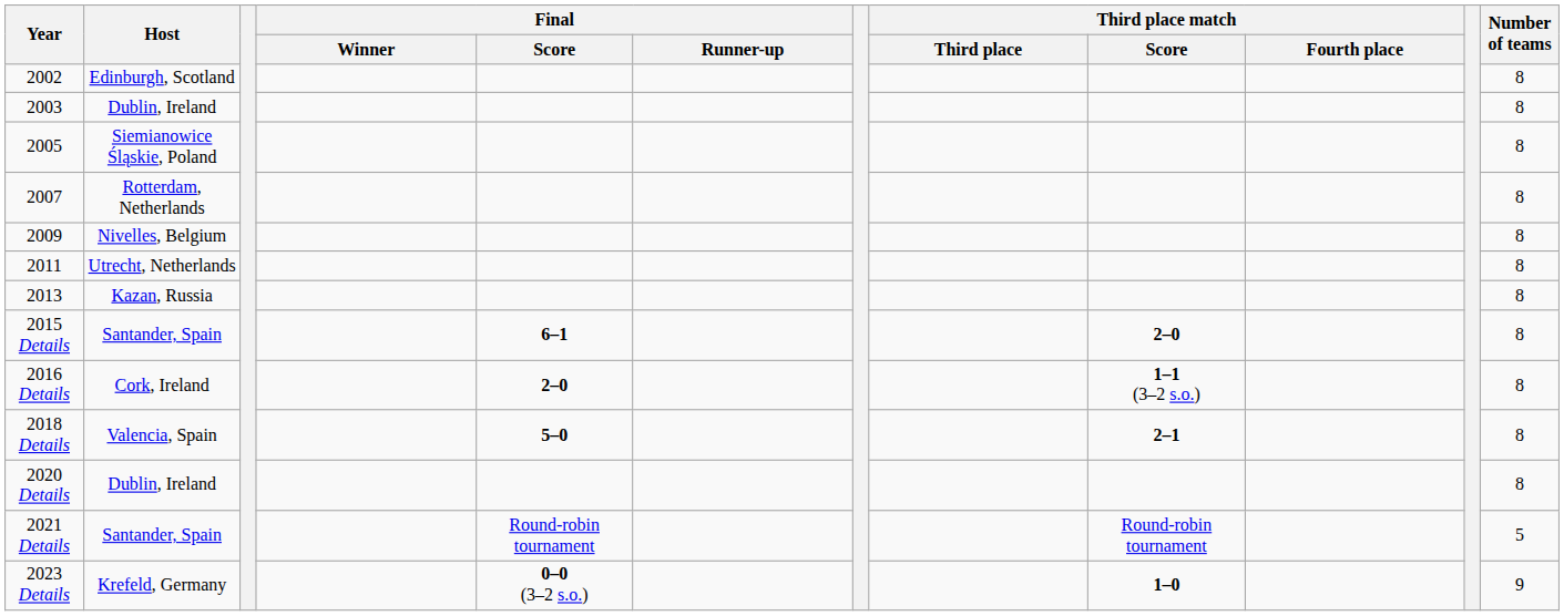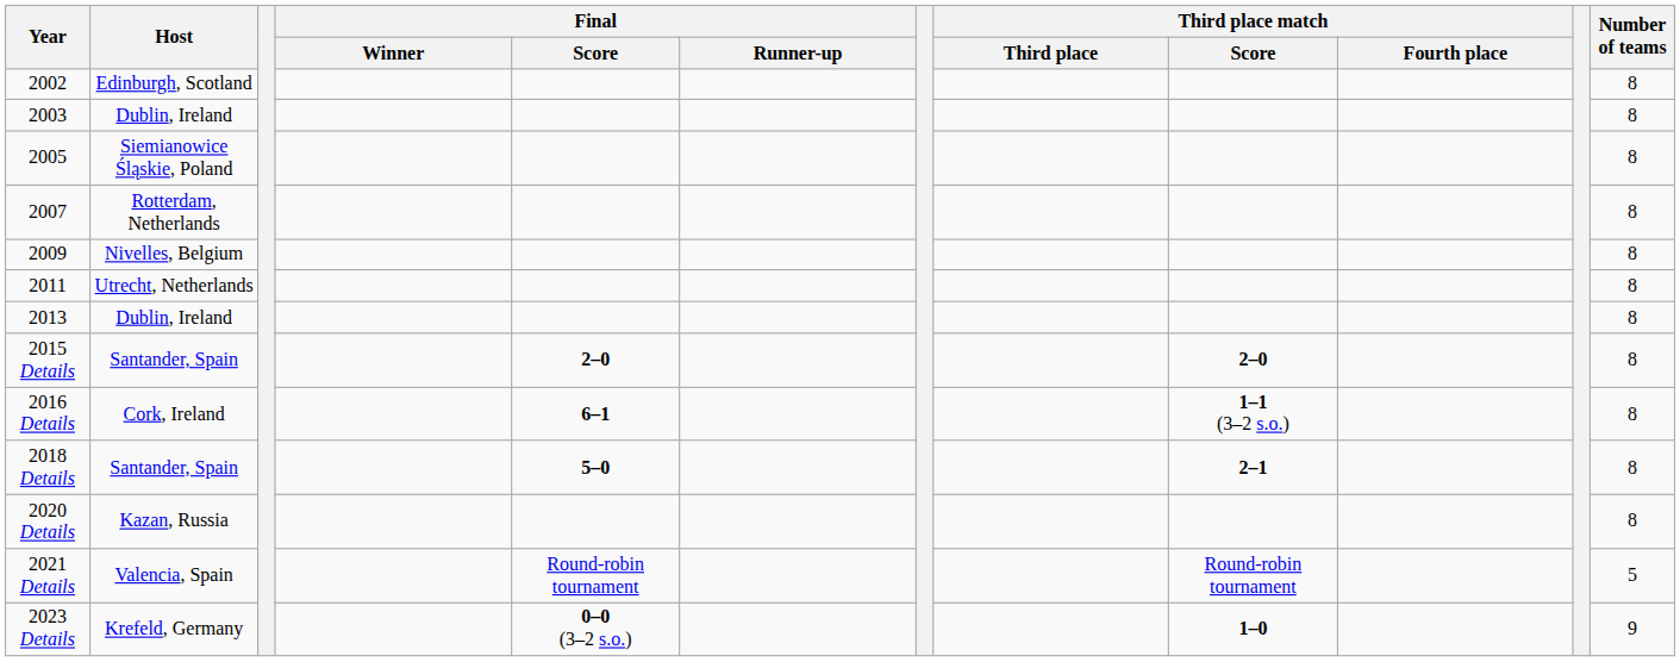2013 | Host: Kazan, Russia -> Dublin, Ireland
2015 Details | Final / Score: 6–1 -> 2–0
2016 Details | Final / Score: 2–0 -> 6–1
2018 Details | Host: Valencia, Spain -> Santander, Spain
2020 Details | Host: Dublin, Ireland -> Kazan, Russia
2021 Details | Host: Santander, Spain -> Valencia, Spain
